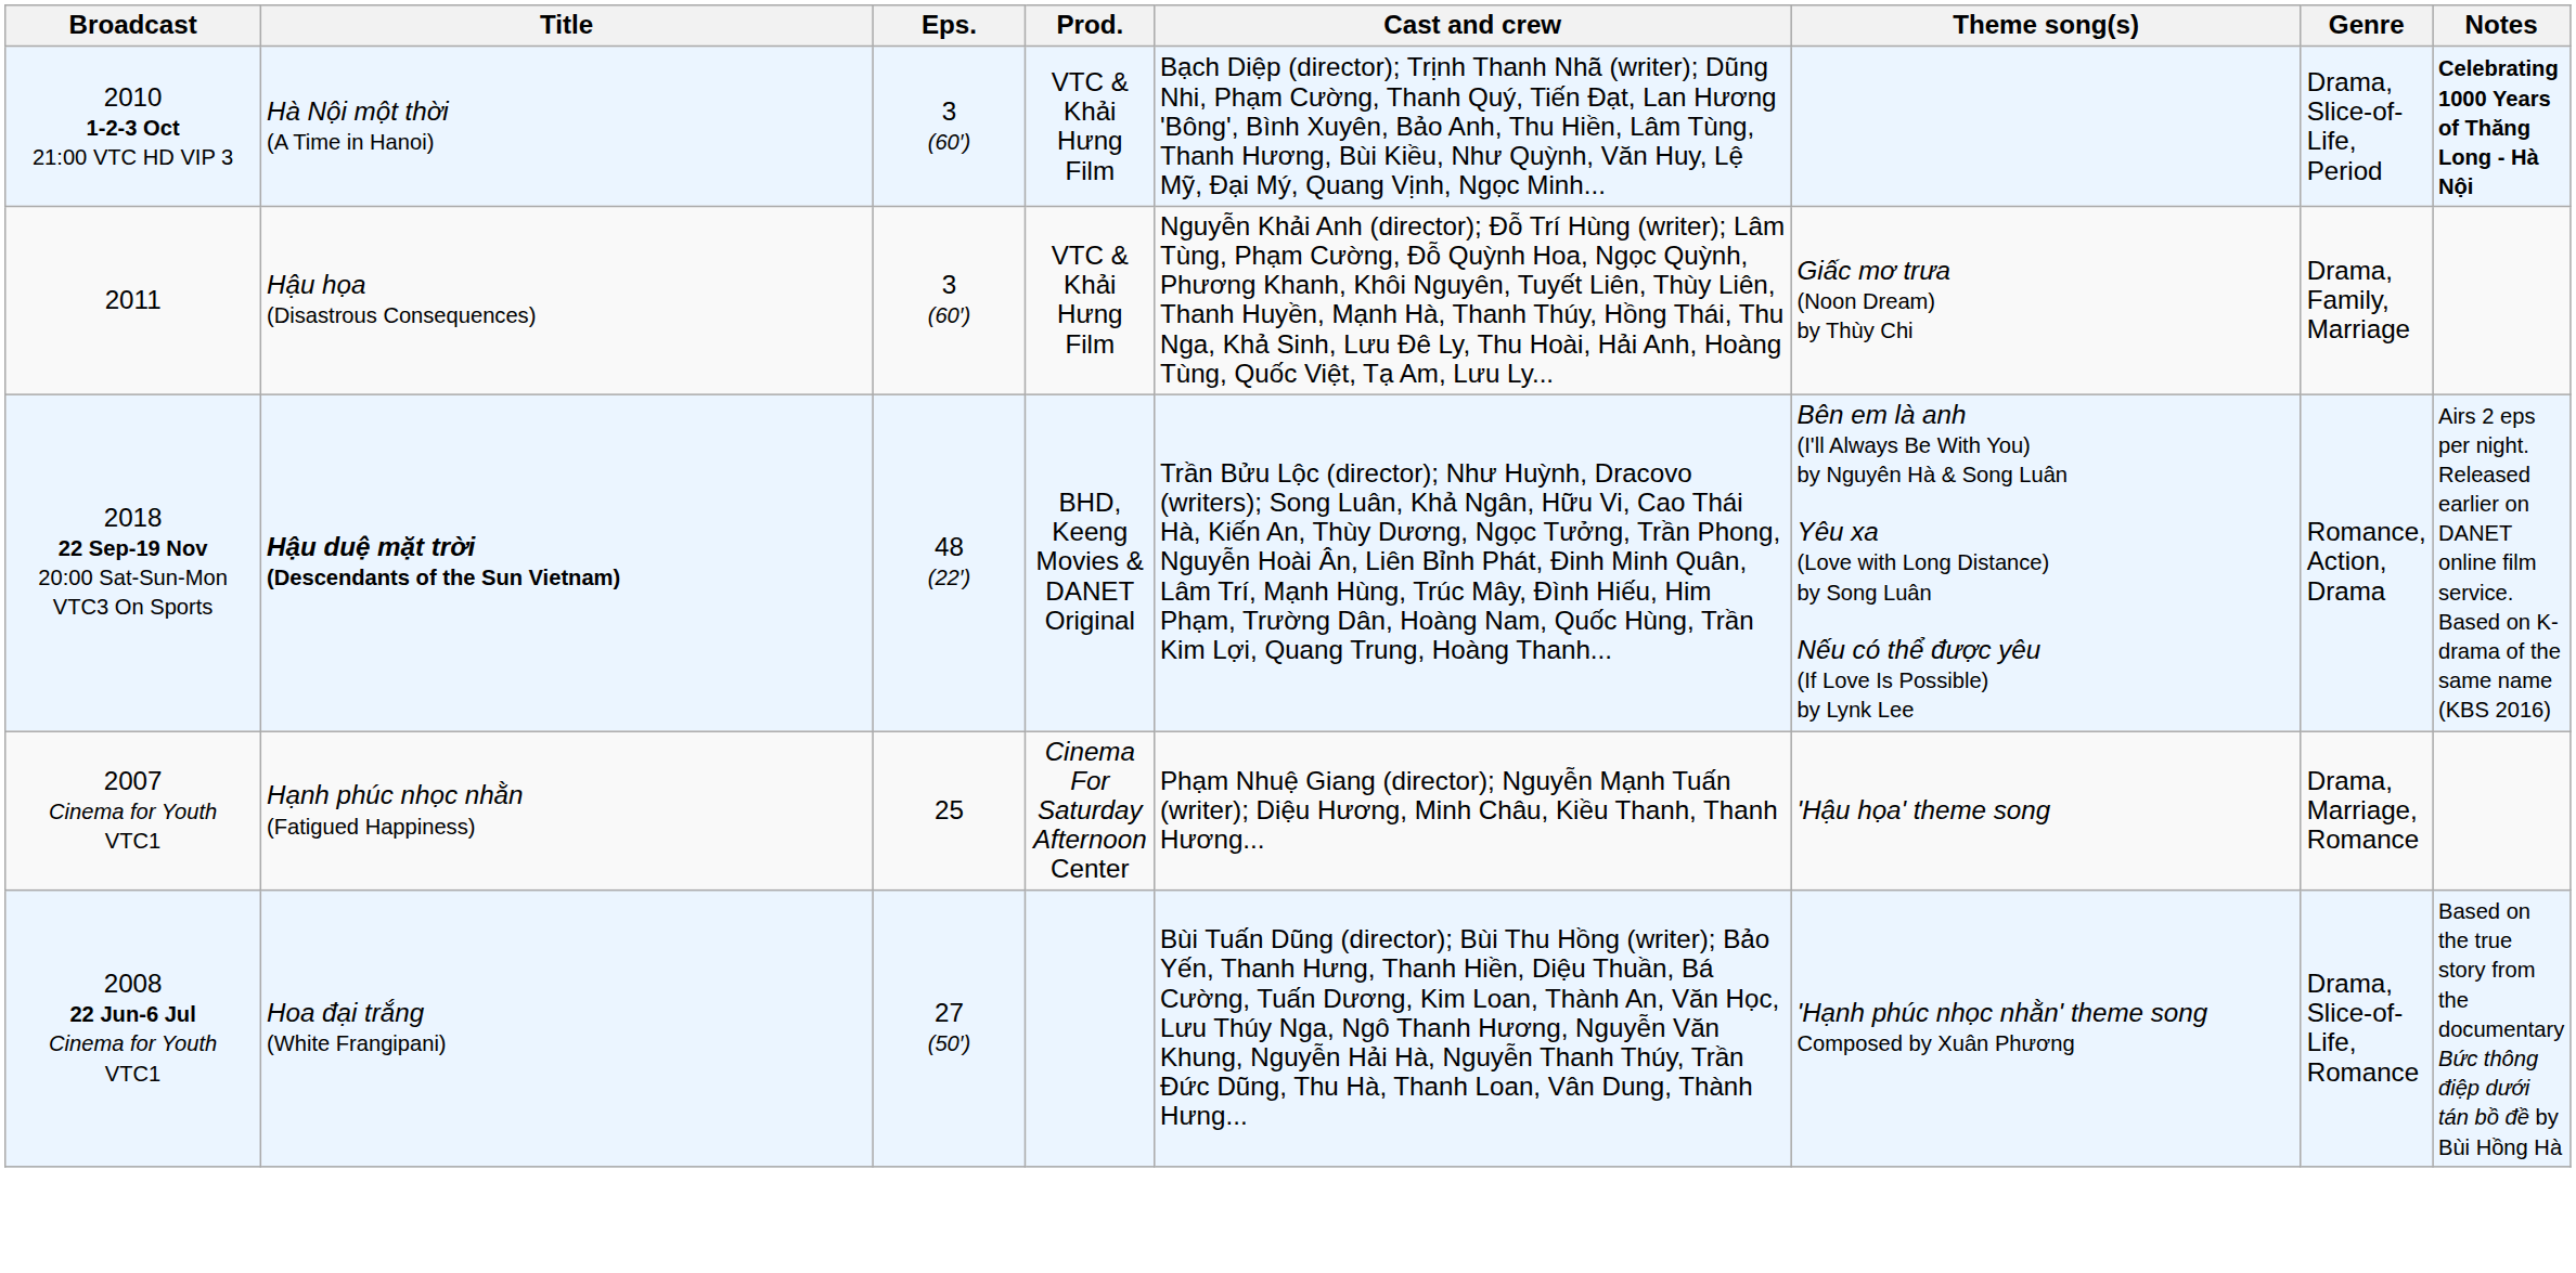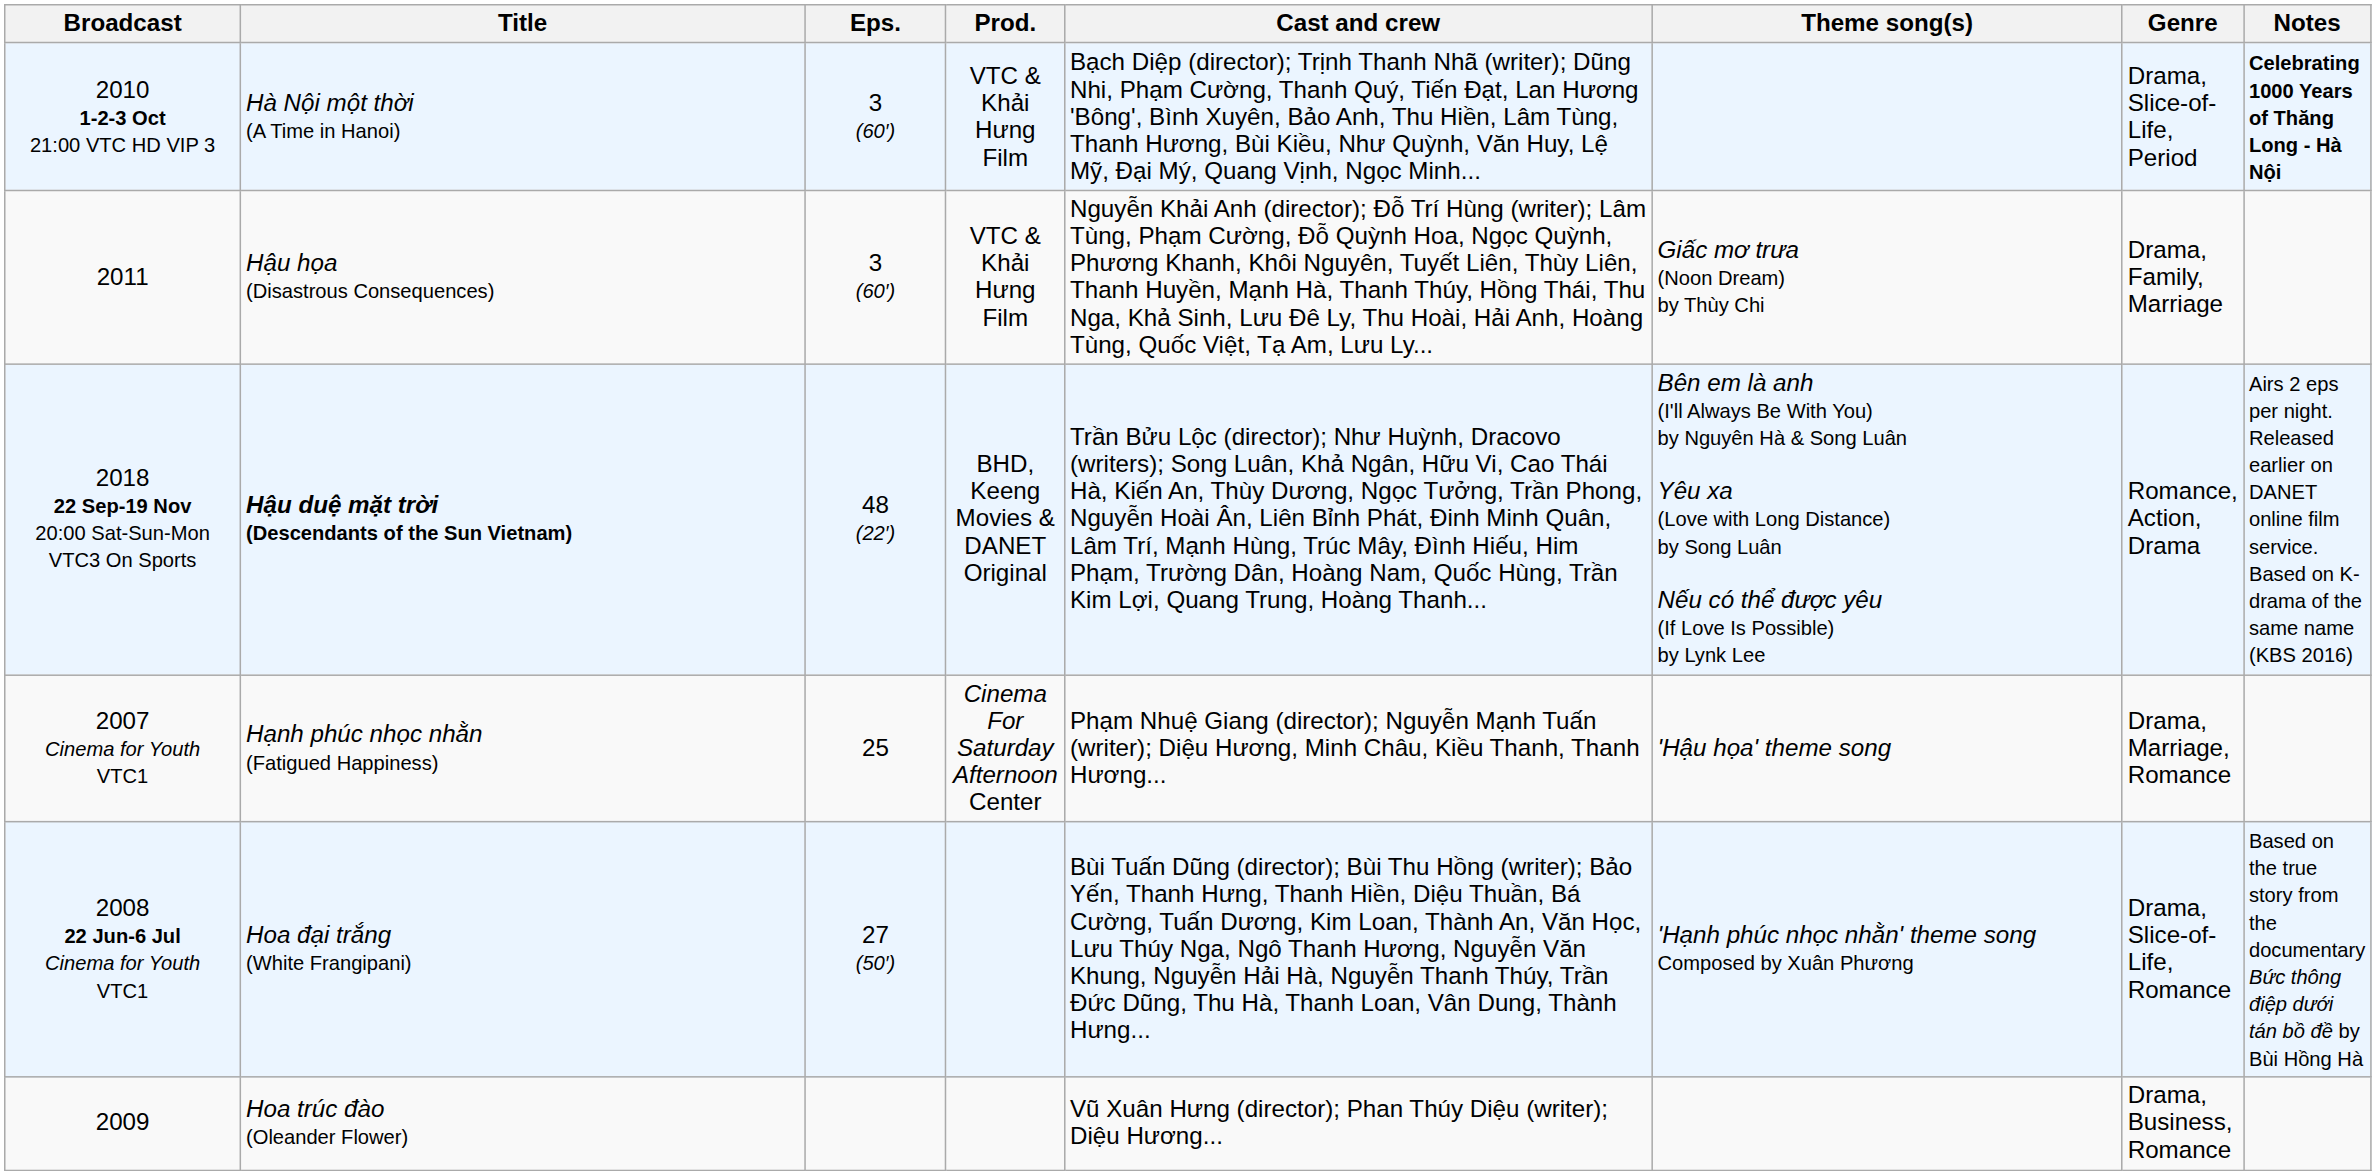+ row: 2009 | Hoa trúc đào (Oleander Flower) | Vũ Xuân Hưng (director); Phan Thúy Diệu (writer); Diệu Hương... | Drama, Business, Romance
